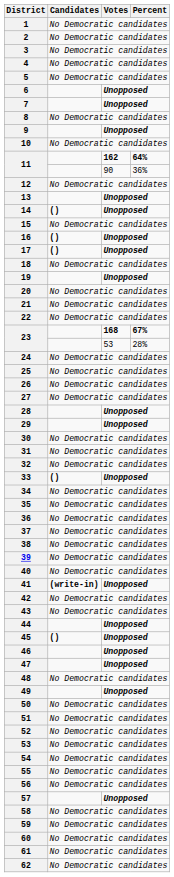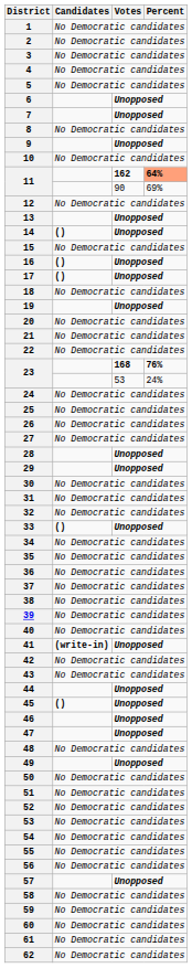11 / 162 | Percent: no background -> lightsalmon background
11 / 90 | Percent: 36% -> 69%
23 / 168 | Percent: 67% -> 76%
23 / 53 | Percent: 28% -> 24%
